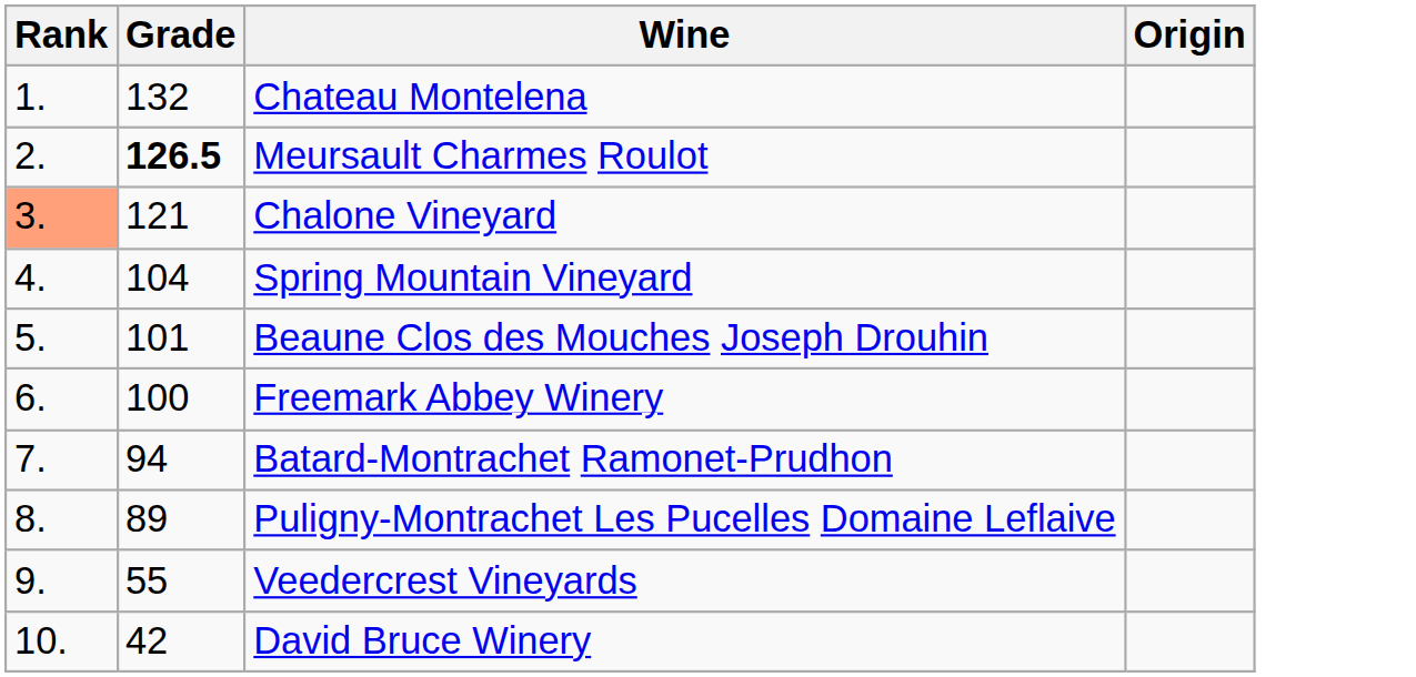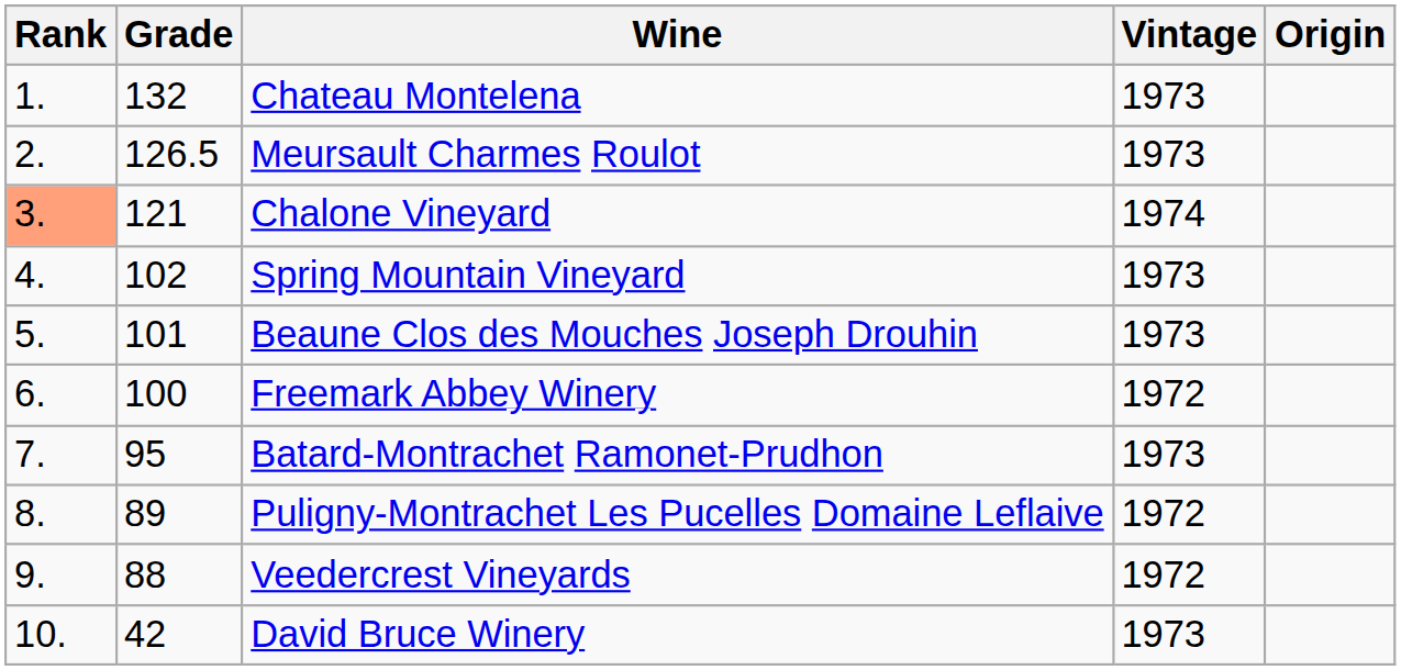+ column: Vintage | 1973 | 1973 | 1974 | 1973 | 1973 | 1972 | 1973 | 1972 | 1972 | 1973
Meursault Charmes Roulot | Grade: bold -> normal
Spring Mountain Vineyard | Grade: 104 -> 102
Batard-Montrachet Ramonet-Prudhon | Grade: 94 -> 95
Veedercrest Vineyards | Grade: 55 -> 88
